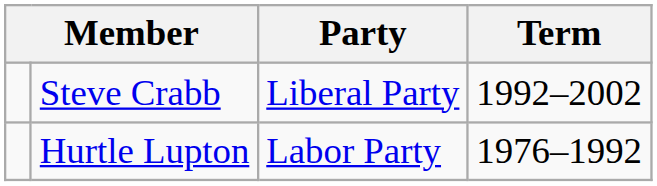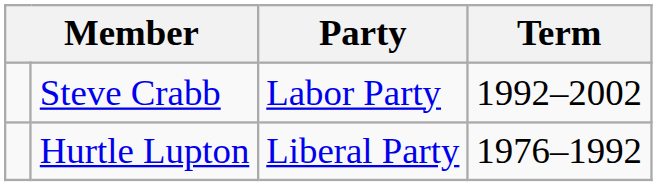Steve Crabb | Party: Liberal Party -> Labor Party
Hurtle Lupton | Party: Labor Party -> Liberal Party
